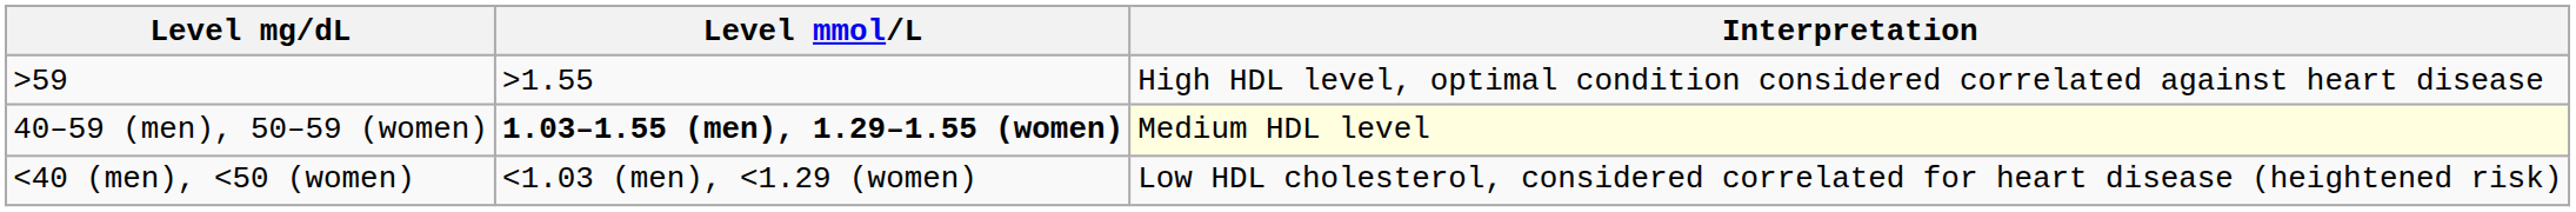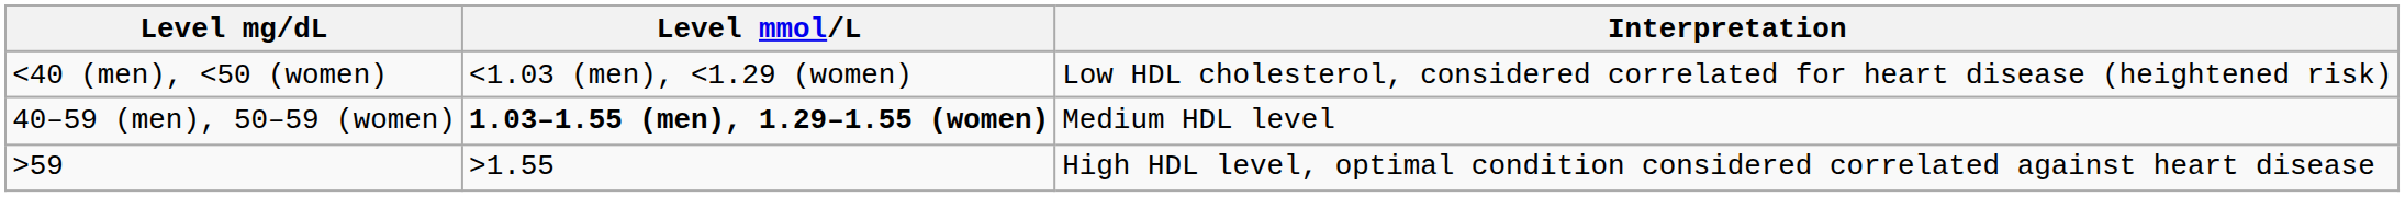rows swapped: <40 (men), <50 (women) <-> >59
40–59 (men), 50–59 (women) | Interpretation: lightyellow background -> no background
